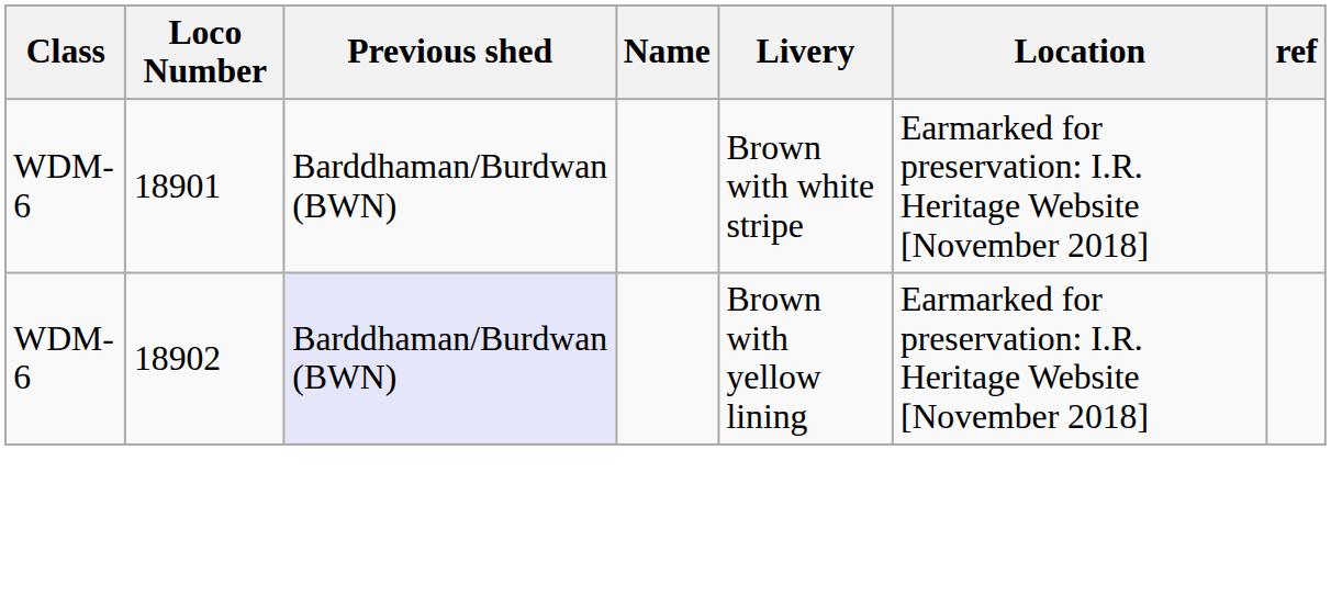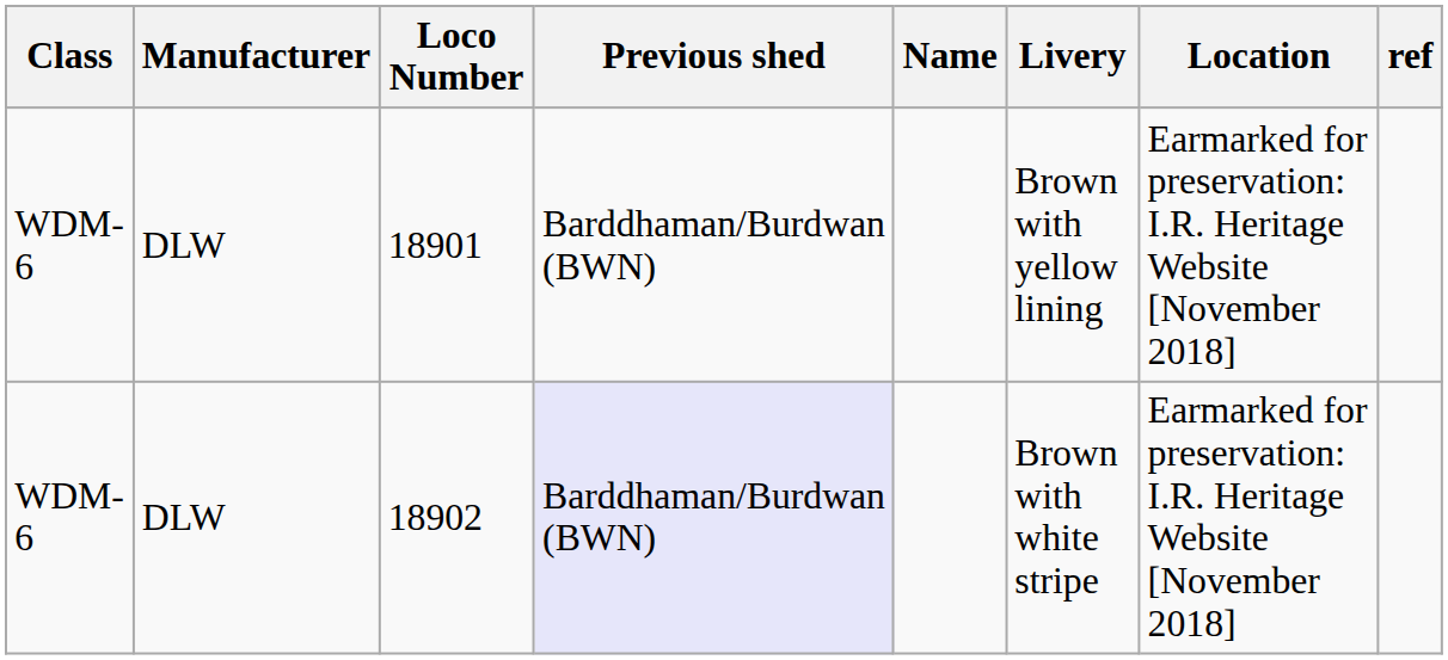+ column: Manufacturer | DLW | DLW
18901 | Livery: Brown with white stripe -> Brown with yellow lining
18902 | Livery: Brown with yellow lining -> Brown with white stripe
